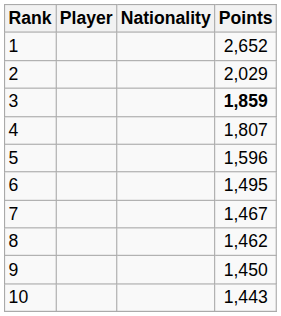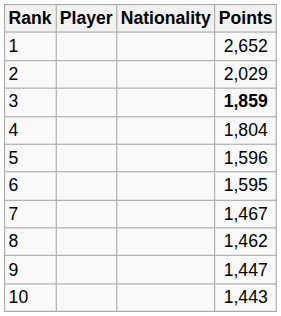4 | Points: 1,807 -> 1,804
6 | Points: 1,495 -> 1,595
9 | Points: 1,450 -> 1,447
